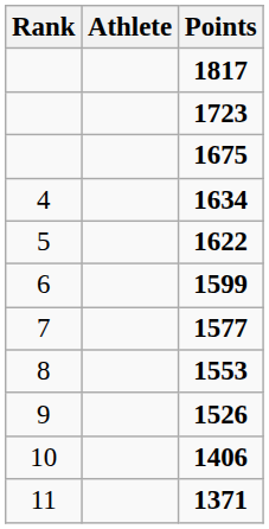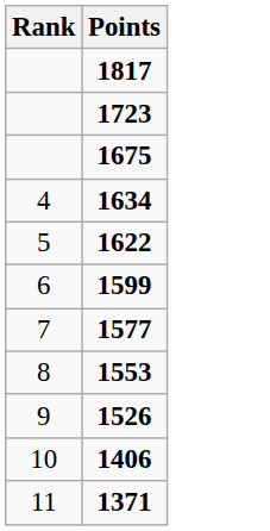- column: Athlete
